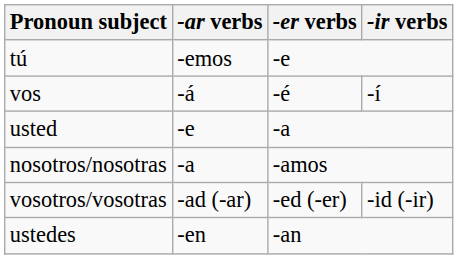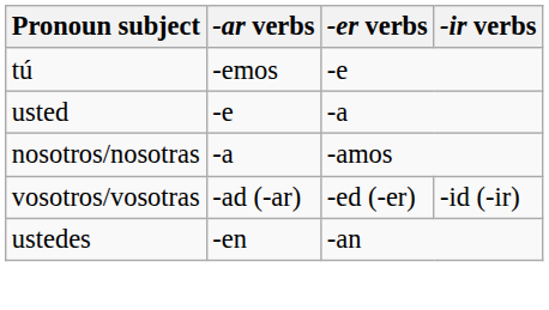- row: vos | -á | -é | -í
